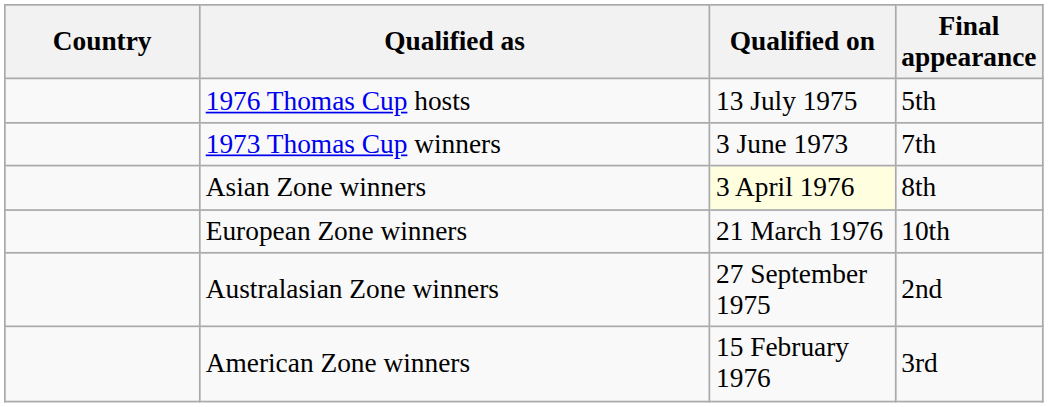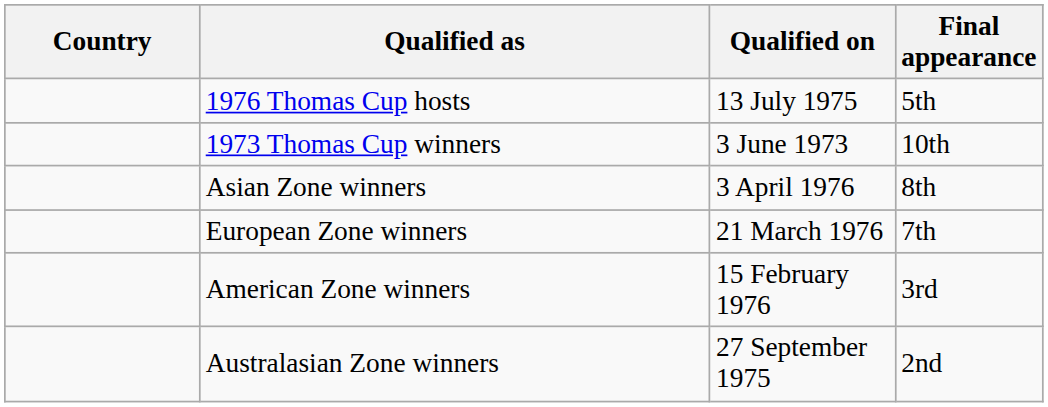1973 Thomas Cup winners | Final appearance: 7th -> 10th
Asian Zone winners | Qualified on: lightyellow background -> no background
European Zone winners | Final appearance: 10th -> 7th
rows swapped: American Zone winners <-> Australasian Zone winners
